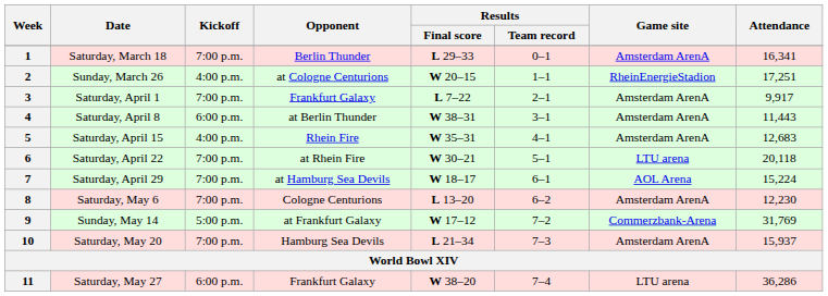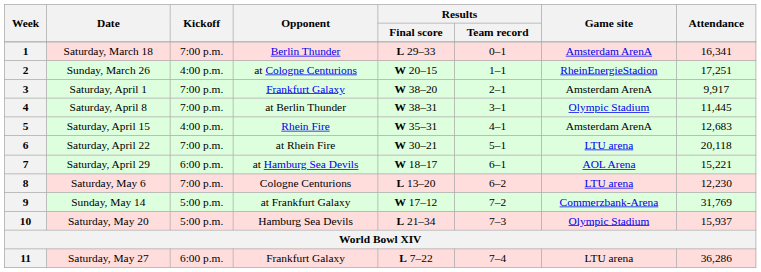3 | Results / Final score: L 7–22 -> W 38–20
4 | Kickoff: 6:00 p.m. -> 7:00 p.m.
4 | Game site: Amsterdam ArenA -> Olympic Stadium
4 | Attendance: 11,443 -> 11,445
7 | Kickoff: 7:00 p.m. -> 6:00 p.m.
7 | Attendance: 15,224 -> 15,221
8 | Game site: Amsterdam ArenA -> LTU arena
10 | Kickoff: 7:00 p.m. -> 5:00 p.m.
10 | Game site: Amsterdam ArenA -> Olympic Stadium
11 | Results / Final score: W 38–20 -> L 7–22
